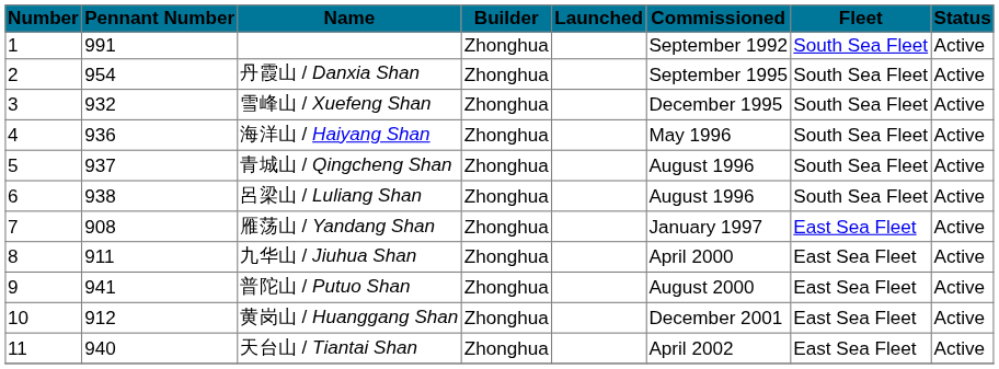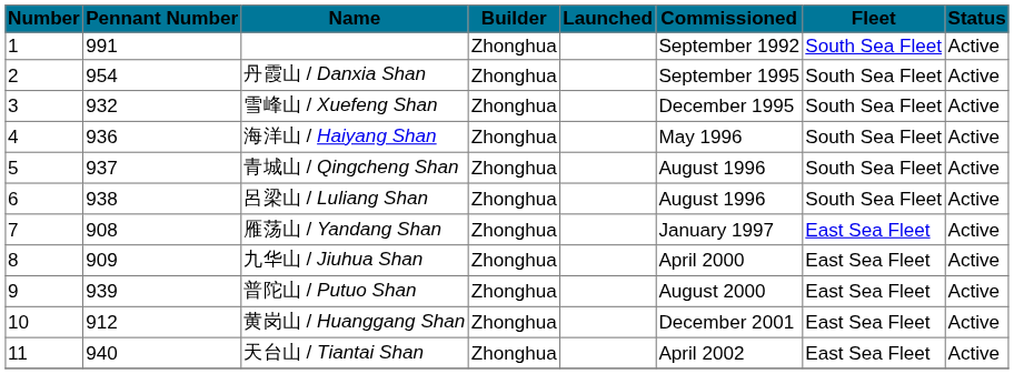九华山 / Jiuhua Shan | Pennant Number: 911 -> 909
普陀山 / Putuo Shan | Pennant Number: 941 -> 939
